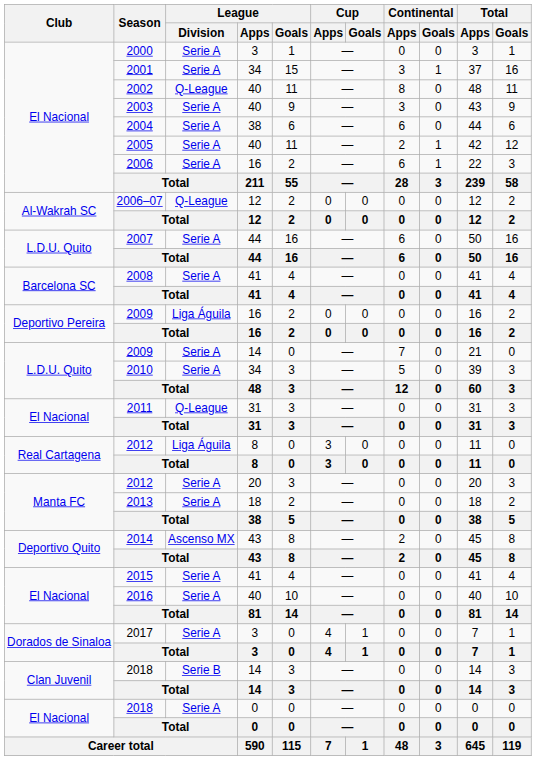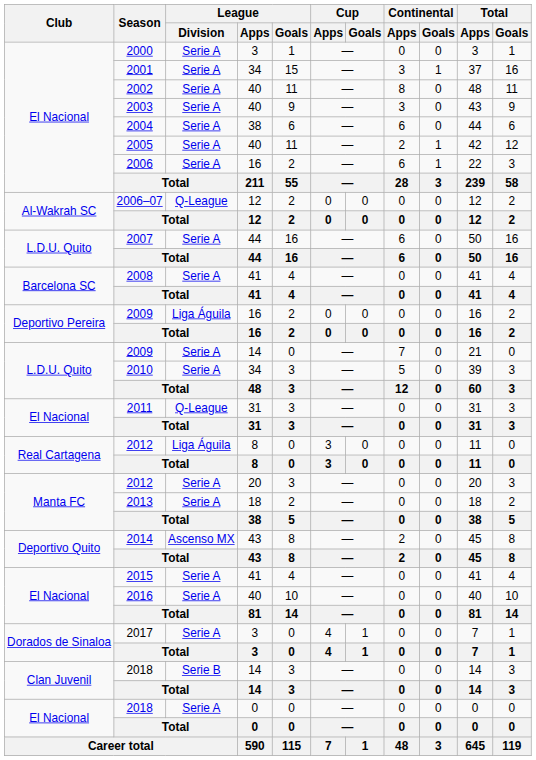2002 | League / Division: Q-League -> Serie A
